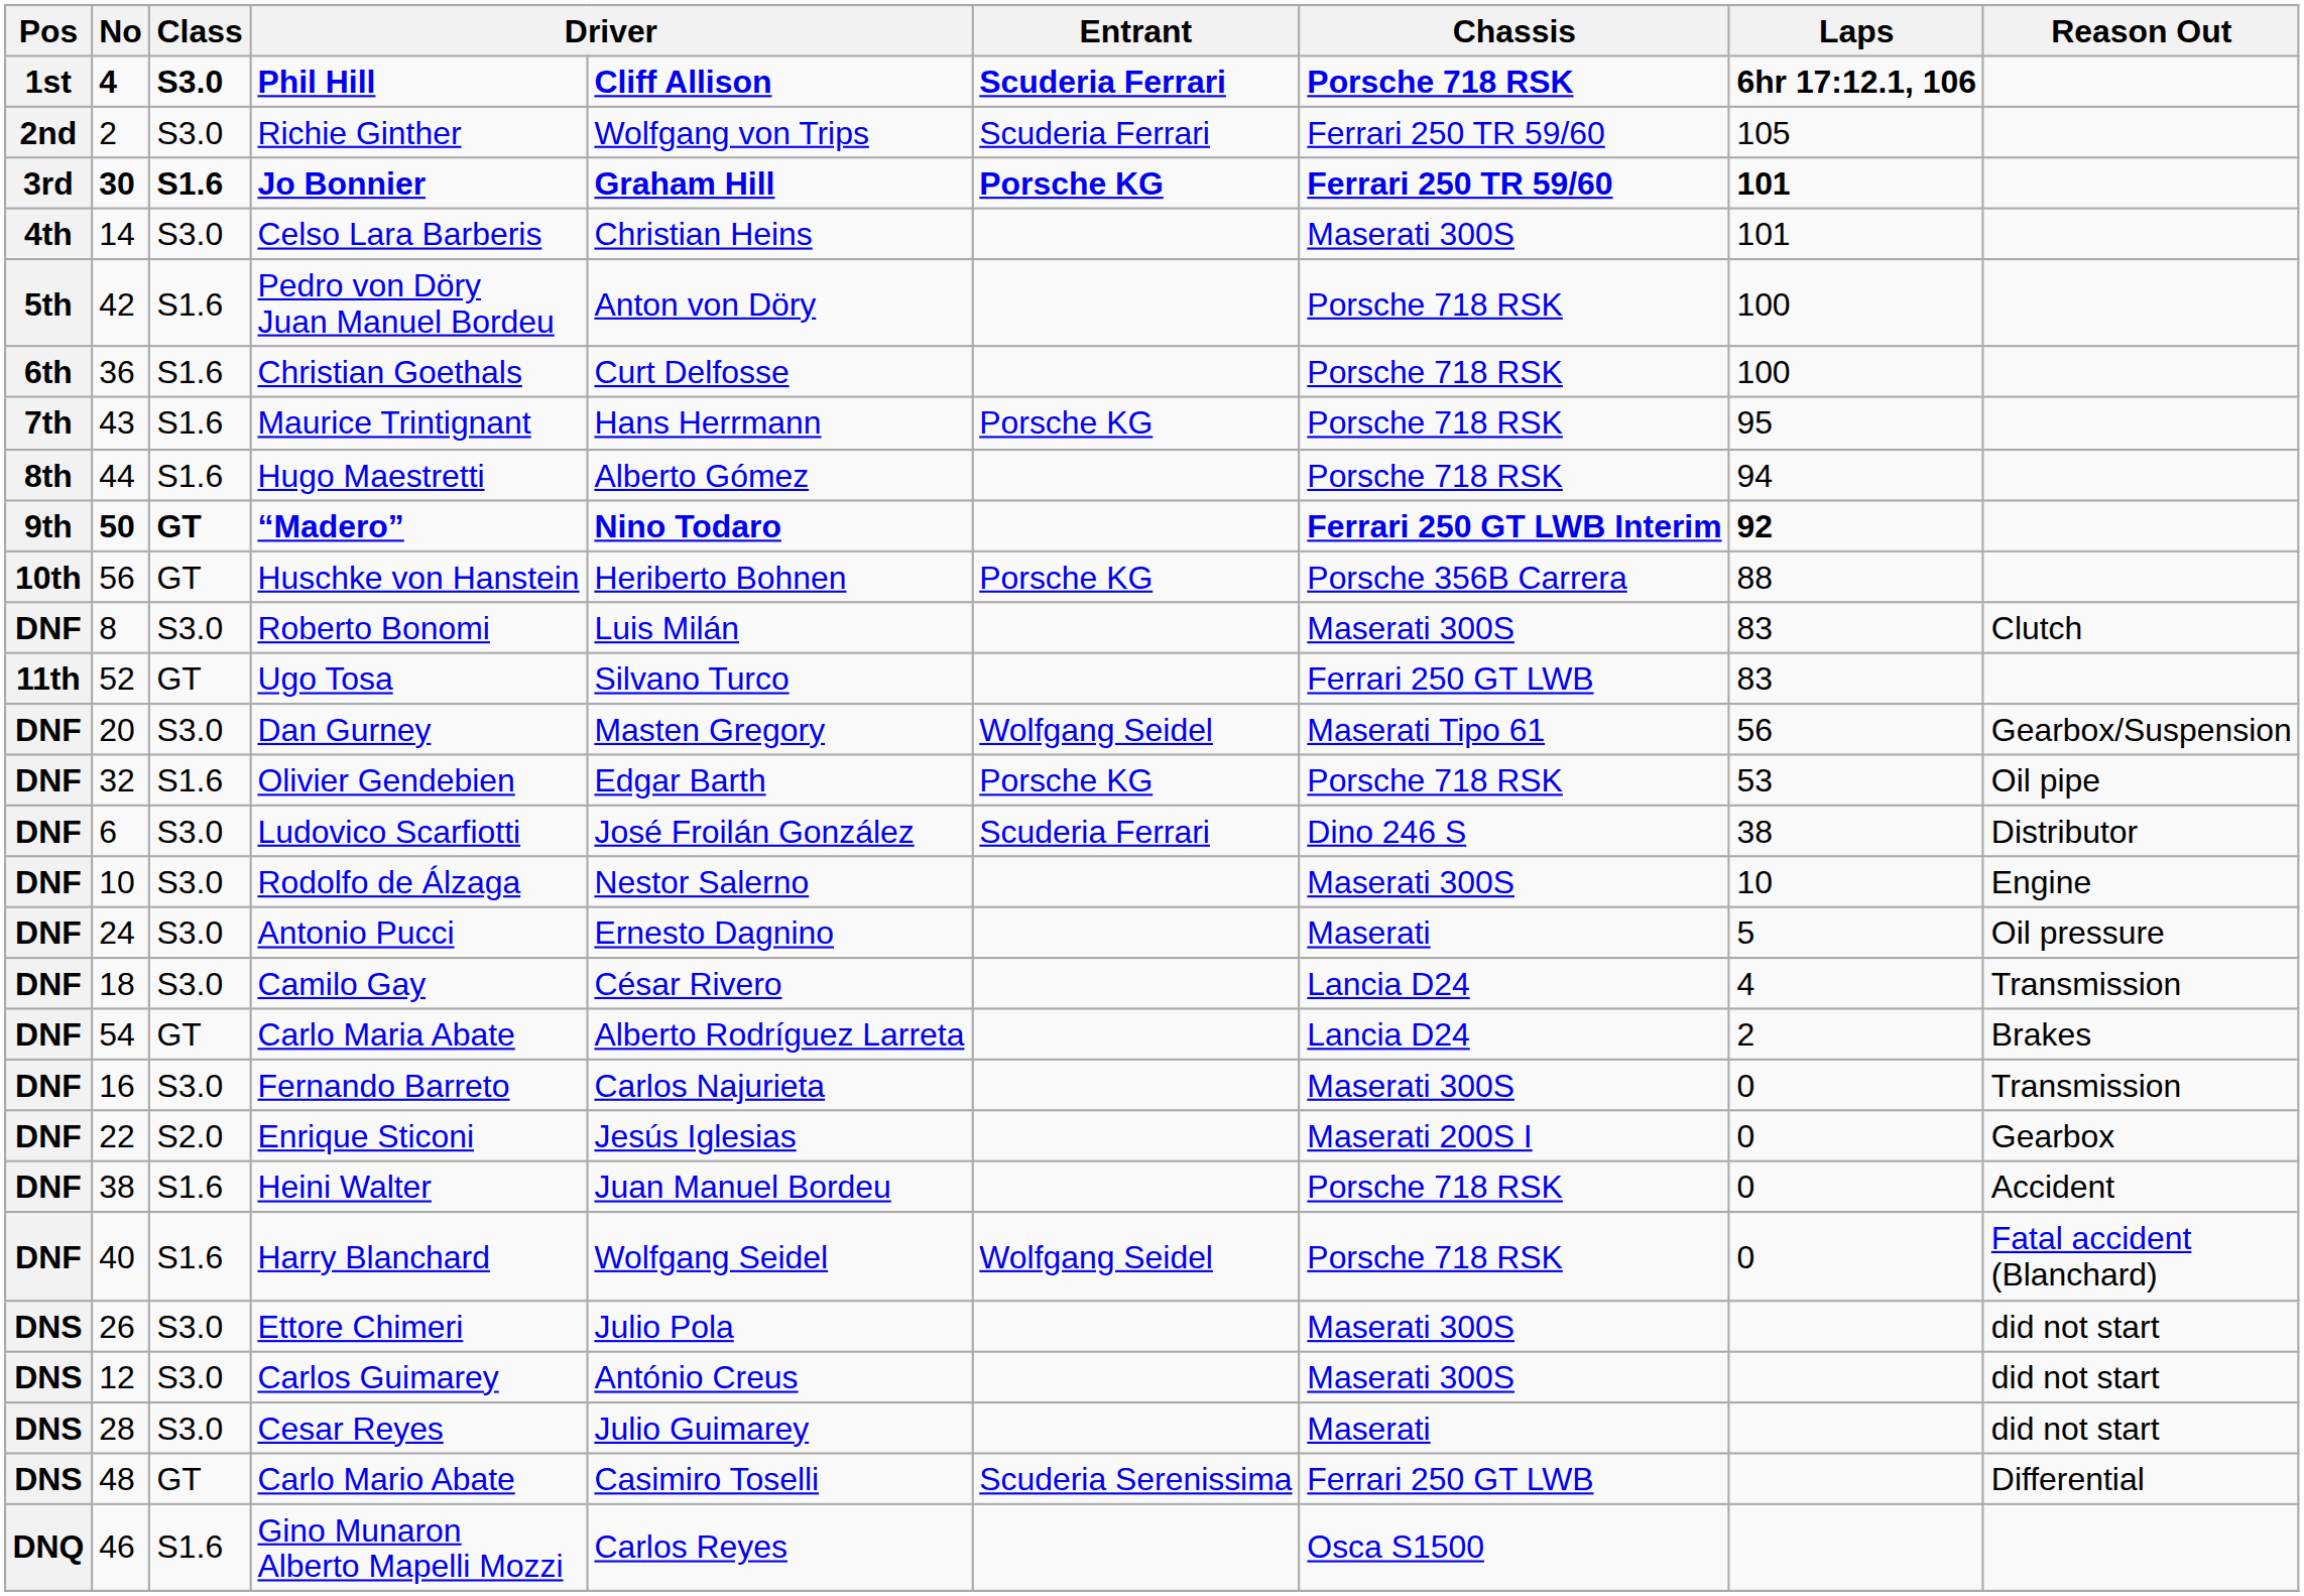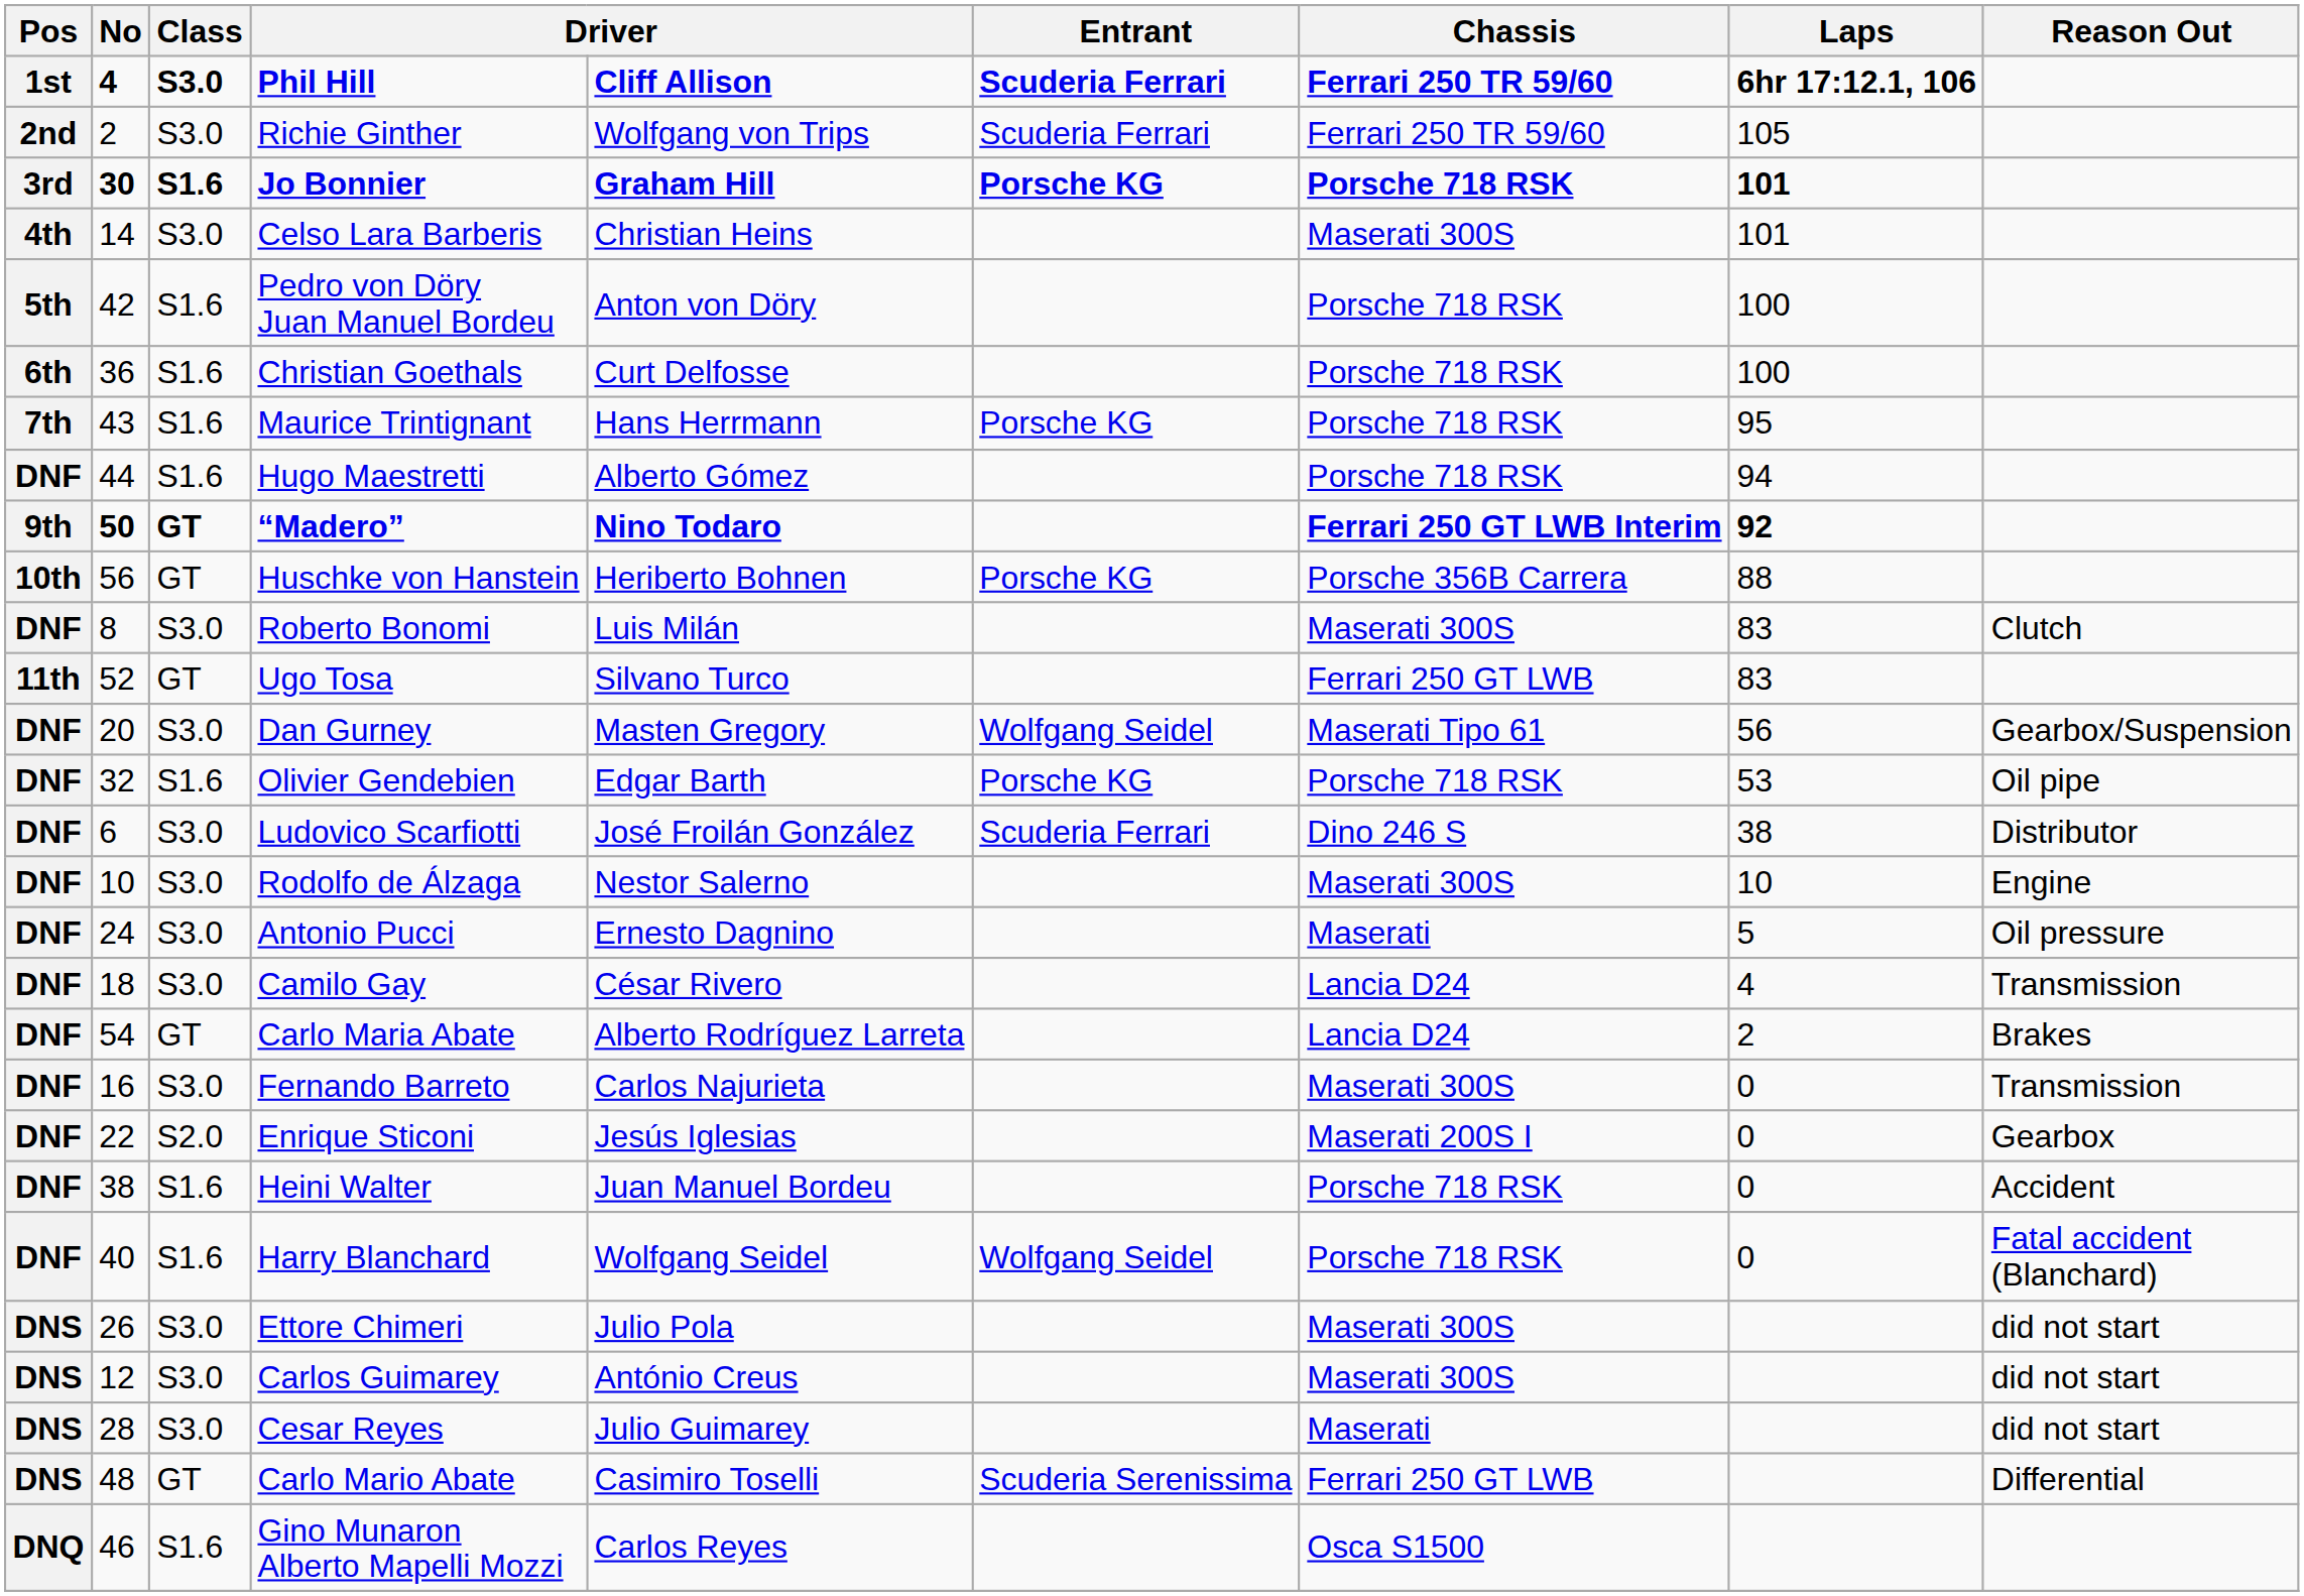Phil Hill | Chassis: Porsche 718 RSK -> Ferrari 250 TR 59/60
Jo Bonnier | Chassis: Ferrari 250 TR 59/60 -> Porsche 718 RSK
Hugo Maestretti | Pos: 8th -> DNF
